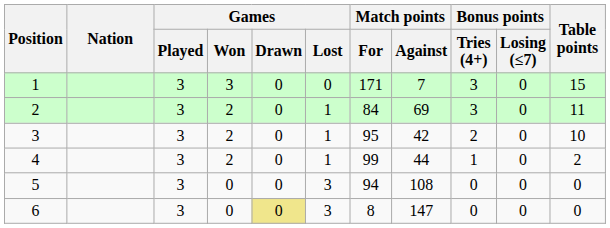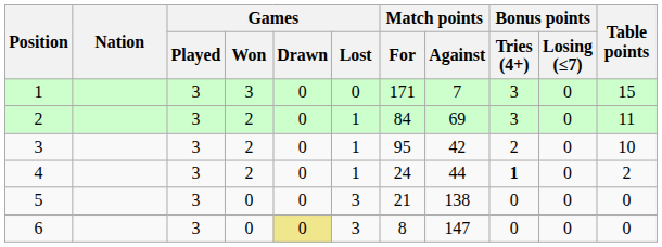4 | Match points / For: 99 -> 24
4 | Bonus points / Tries (4+): normal -> bold
5 | Match points / For: 94 -> 21
5 | Match points / Against: 108 -> 138
